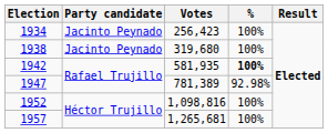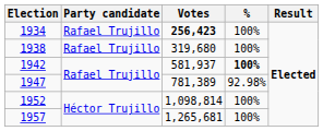1934 | Party candidate: Jacinto Peynado -> Rafael Trujillo
1934 | Votes: normal -> bold
1938 | Party candidate: Jacinto Peynado -> Rafael Trujillo
1942 | Votes: 581,935 -> 581,937
1952 | Votes: 1,098,816 -> 1,098,814
